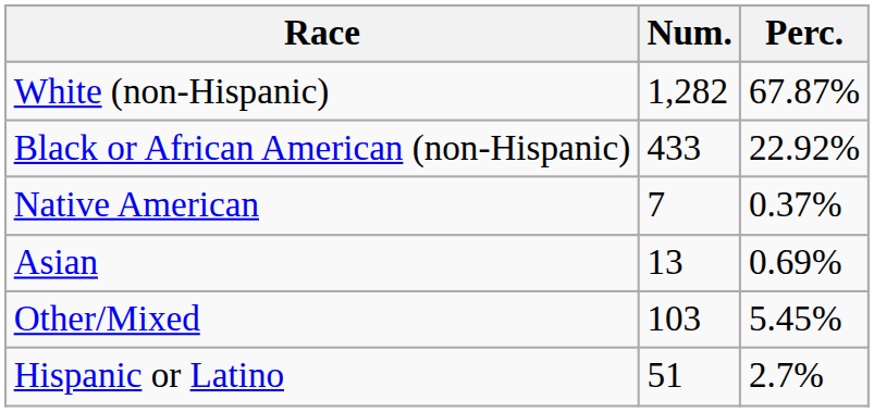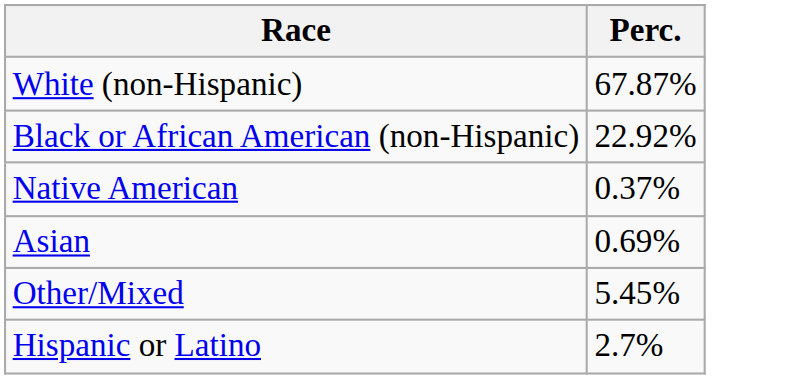- column: Num. | 1,282 | 433 | 7 | 13 | 103 | 51
